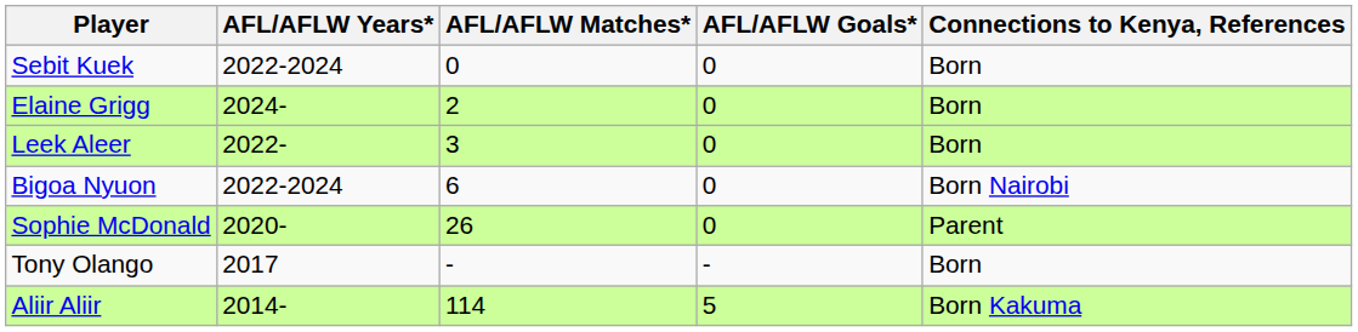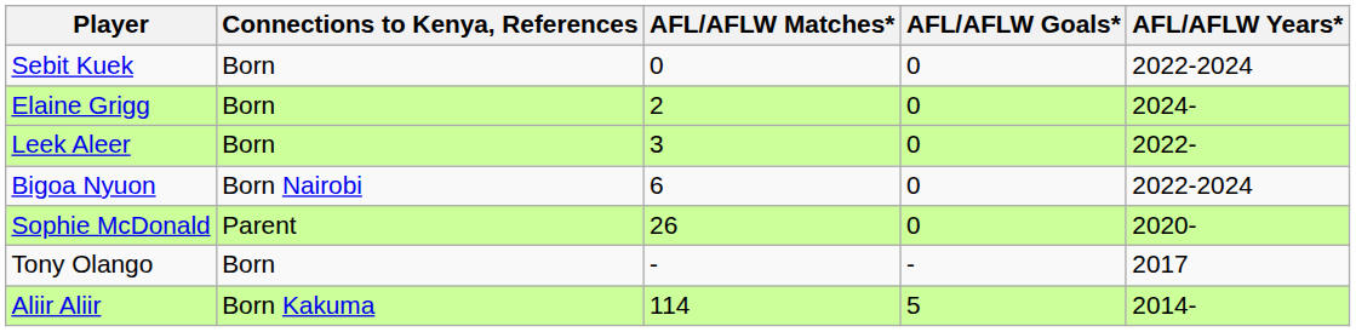columns swapped: AFL/AFLW Years* <-> Connections to Kenya, References
